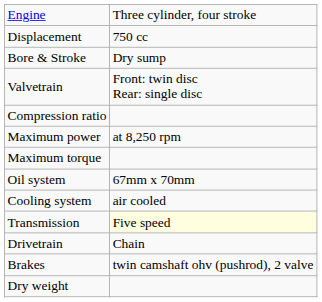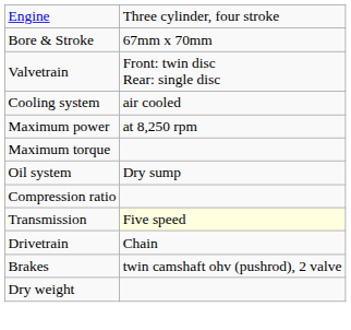- row: Displacement | 750 cc
Bore & Stroke | column 2: Dry sump -> 67mm x 70mm
rows swapped: Compression ratio <-> Cooling system
Oil system | column 2: 67mm x 70mm -> Dry sump
